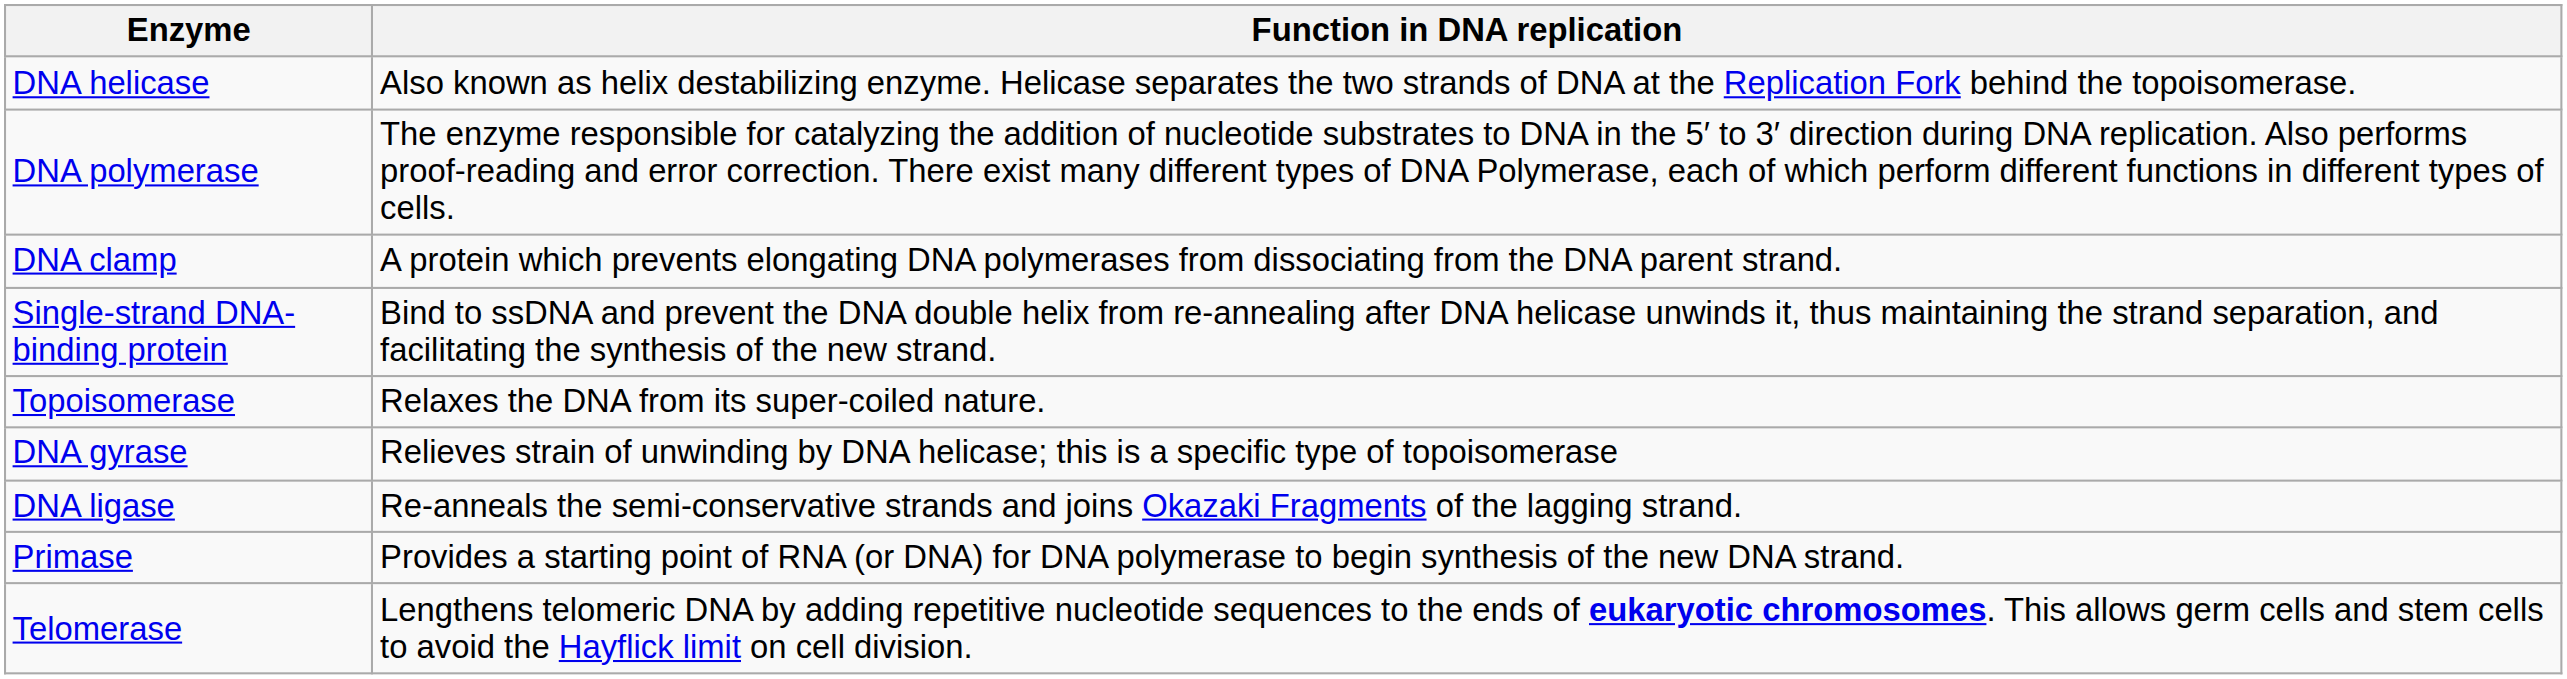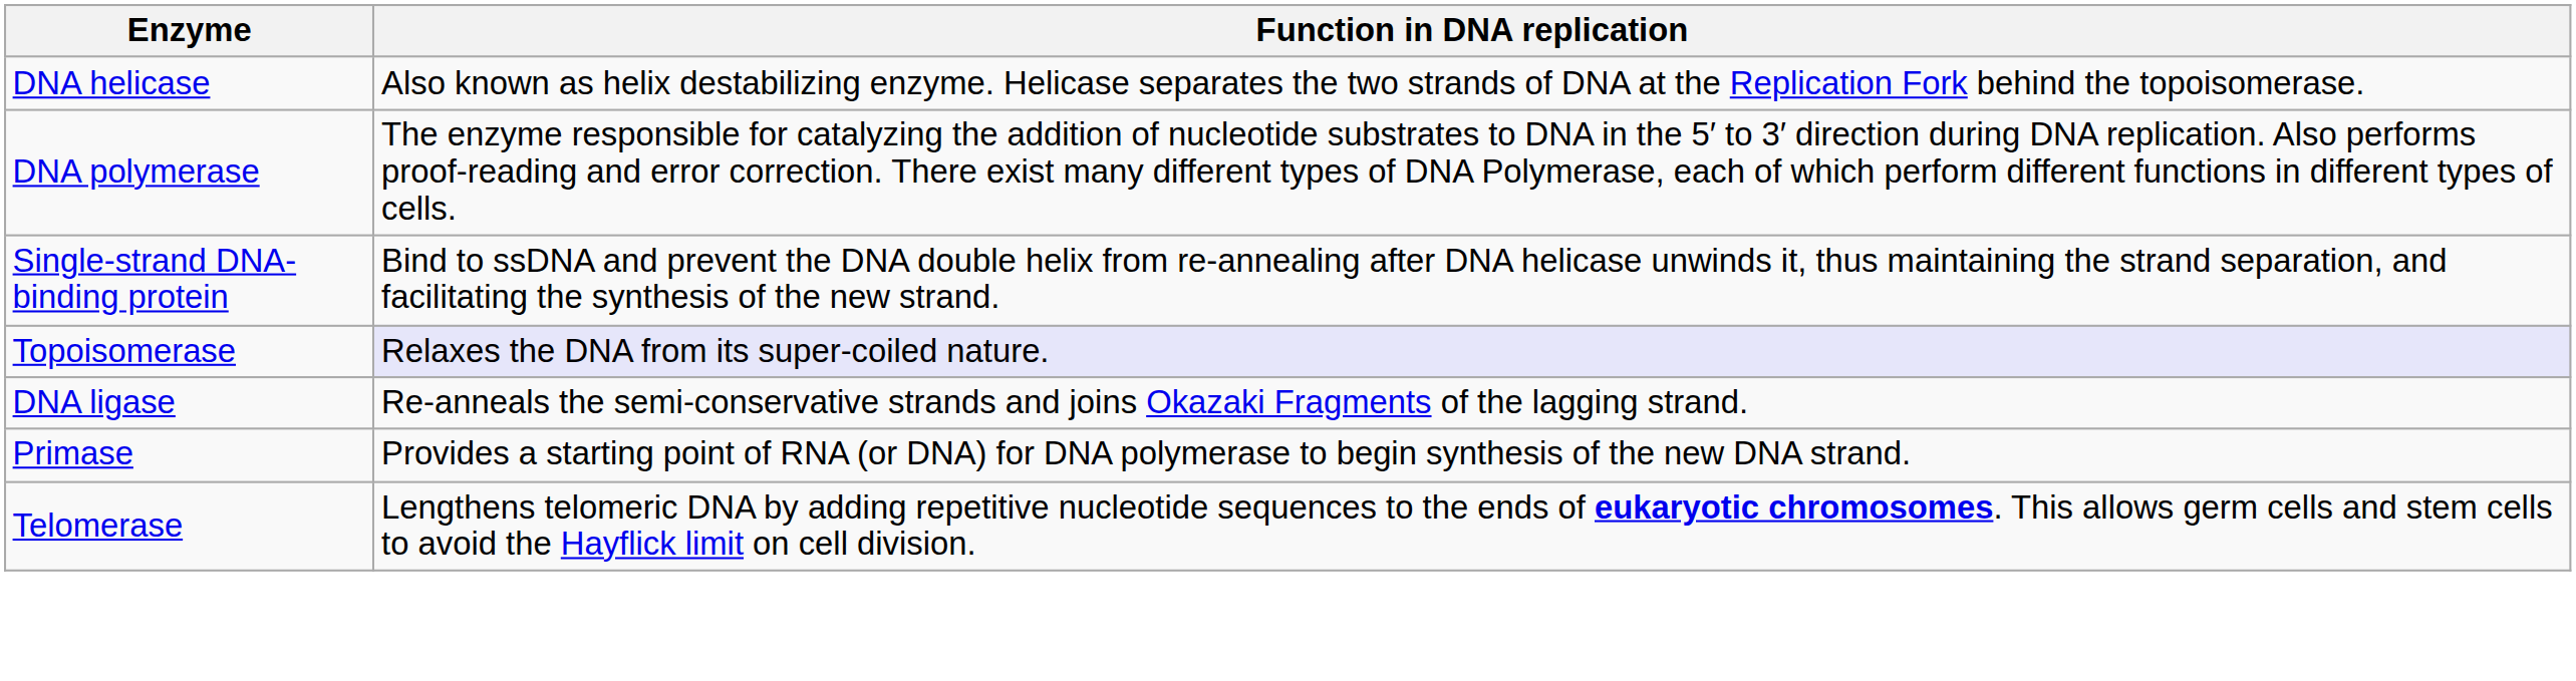- row: DNA clamp | A protein which prevents elongating DNA polymerases from dissociating from the DNA parent strand.
Topoisomerase | Function in DNA replication: no background -> lavender background
- row: DNA gyrase | Relieves strain of unwinding by DNA helicase; this is a specific type of topoisomerase
